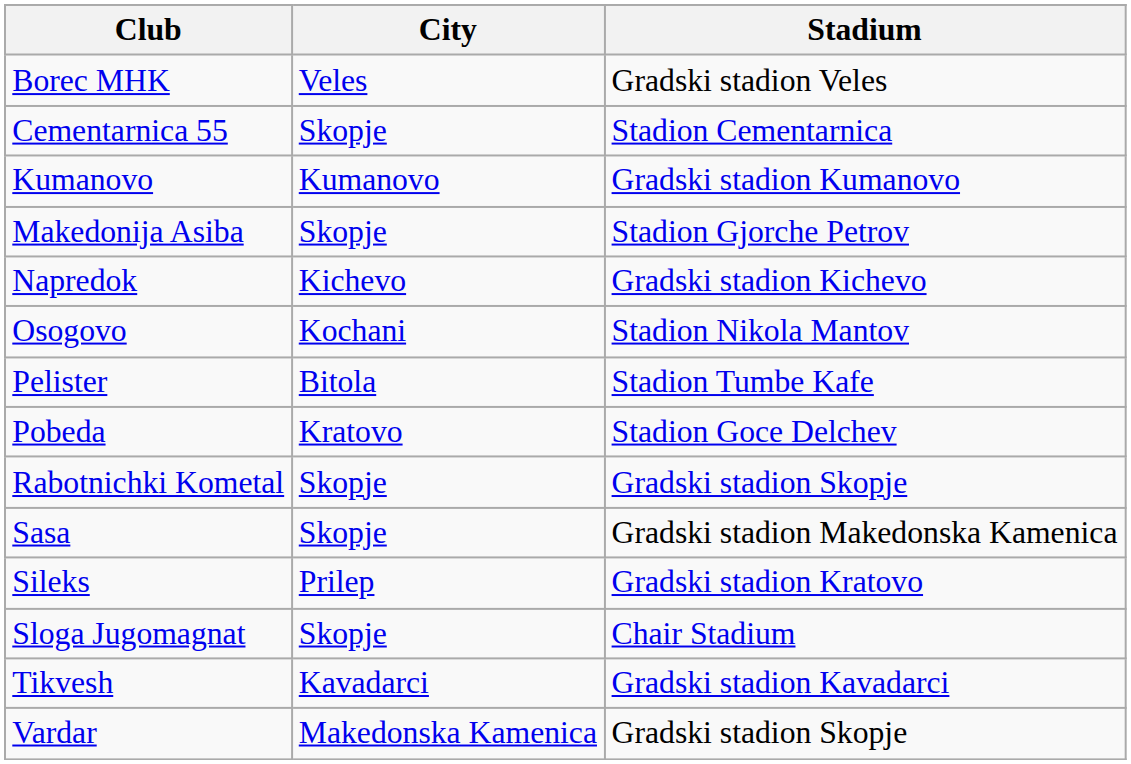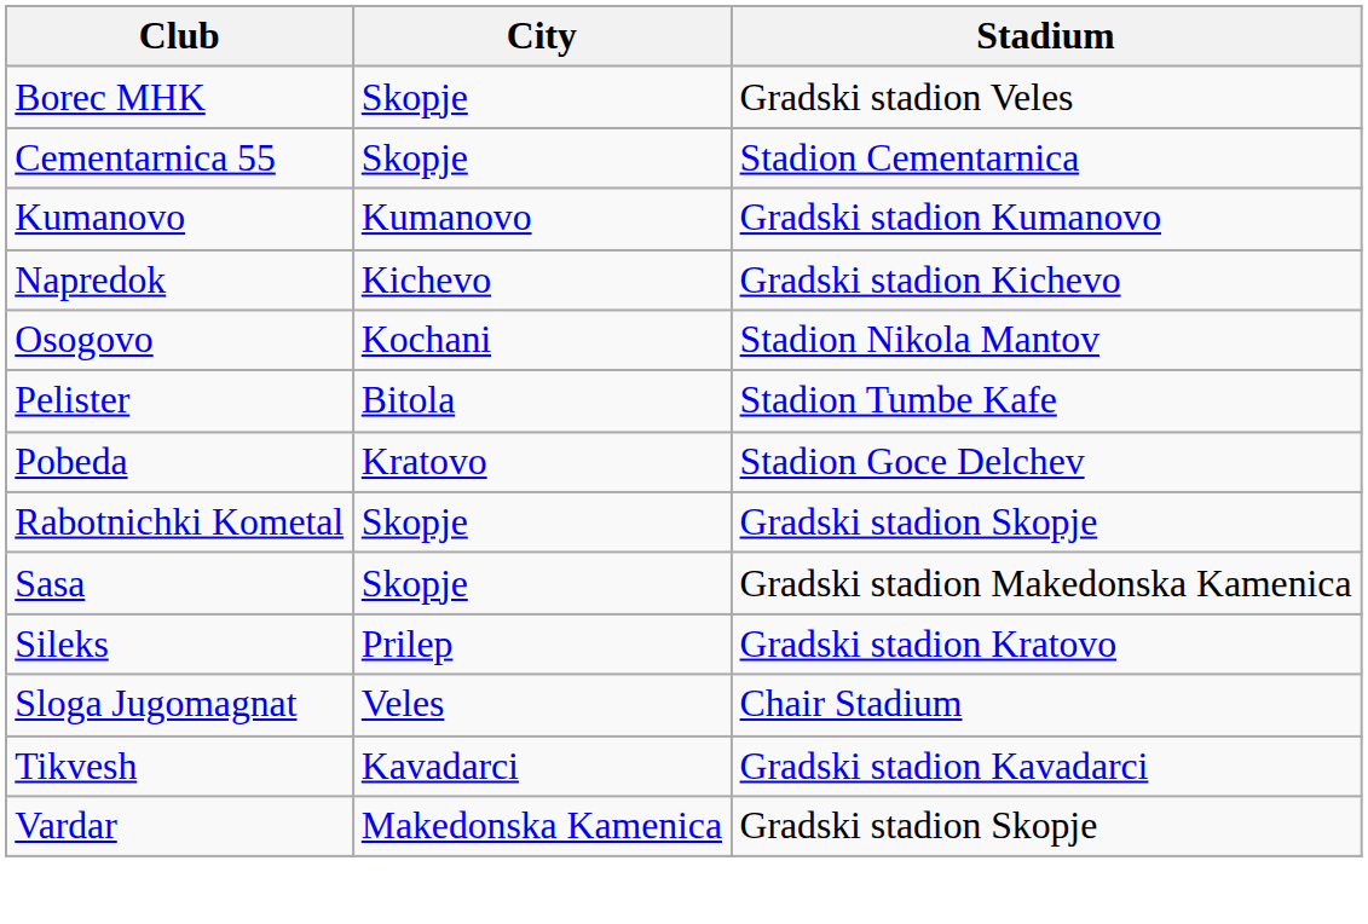Borec MHK | City: Veles -> Skopje
- row: Makedonija Asiba | Skopje | Stadion Gjorche Petrov
Sloga Jugomagnat | City: Skopje -> Veles
